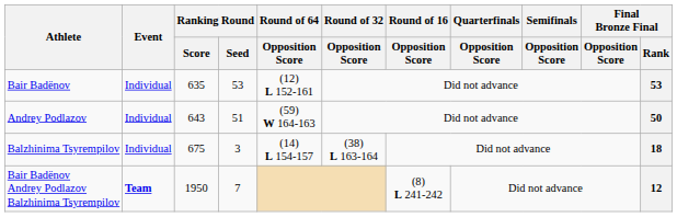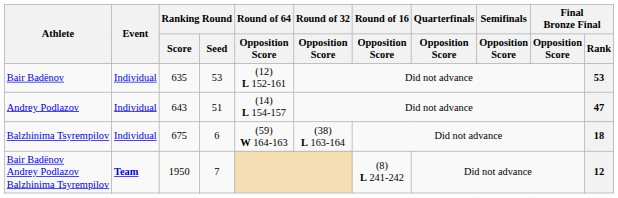Andrey Podlazov | Round of 64 / Opposition Score: (59) W 164-163 -> (14) L 154-157
Andrey Podlazov | Final Bronze Final / Rank: 50 -> 47
Balzhinima Tsyrempilov | Ranking Round / Seed: 3 -> 6
Balzhinima Tsyrempilov | Round of 64 / Opposition Score: (14) L 154-157 -> (59) W 164-163
